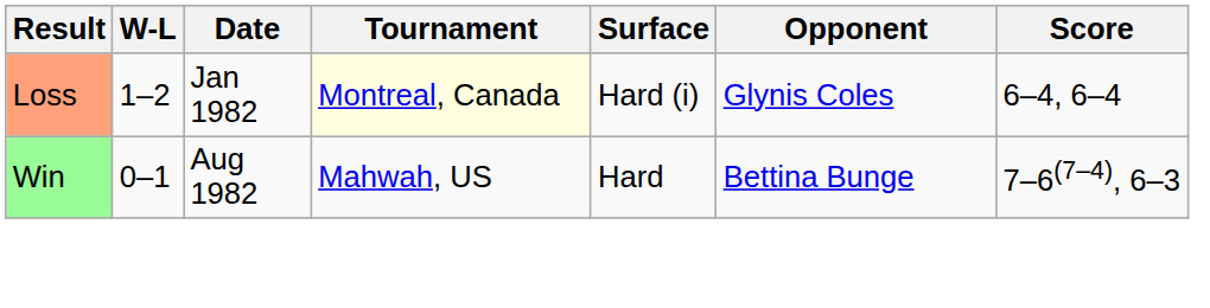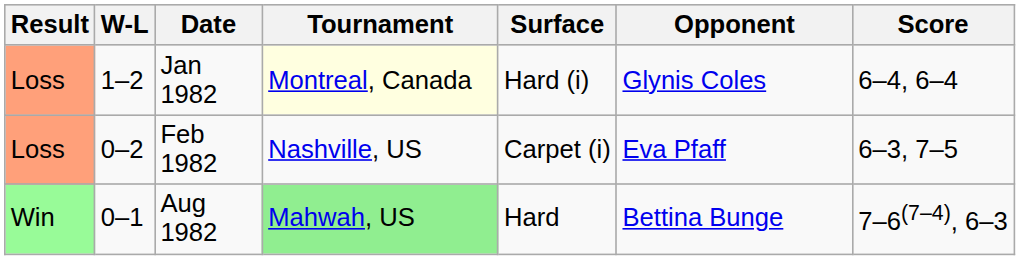+ row: Loss | 0–2 | Feb 1982 | Nashville, US | Carpet (i) | Eva Pfaff | 6–3, 7–5
Aug 1982 | Tournament: no background -> lightgreen background
